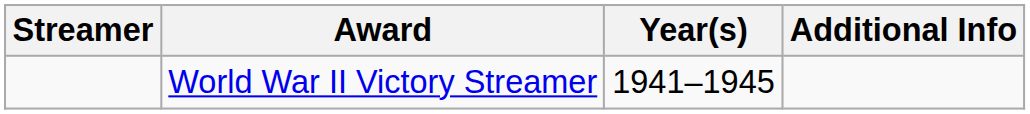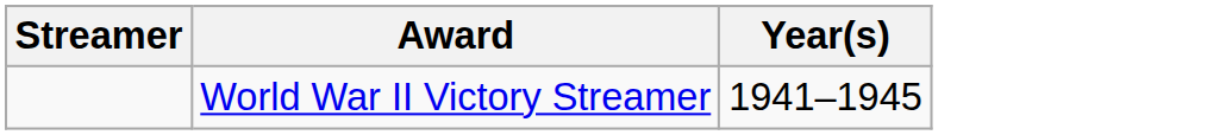- column: Additional Info
